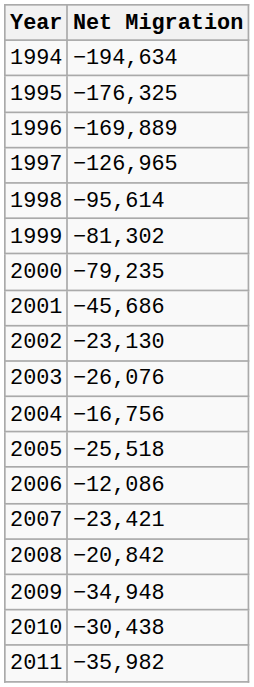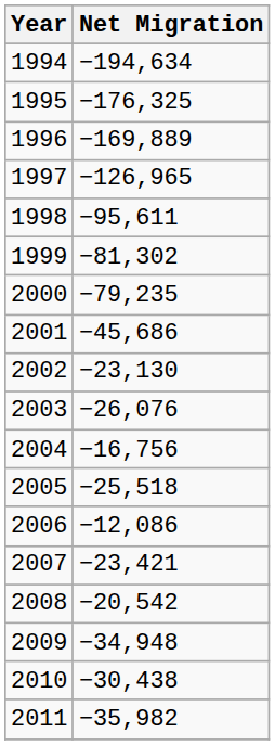1998 | Net Migration: −95,614 -> −95,611
2008 | Net Migration: −20,842 -> −20,542
